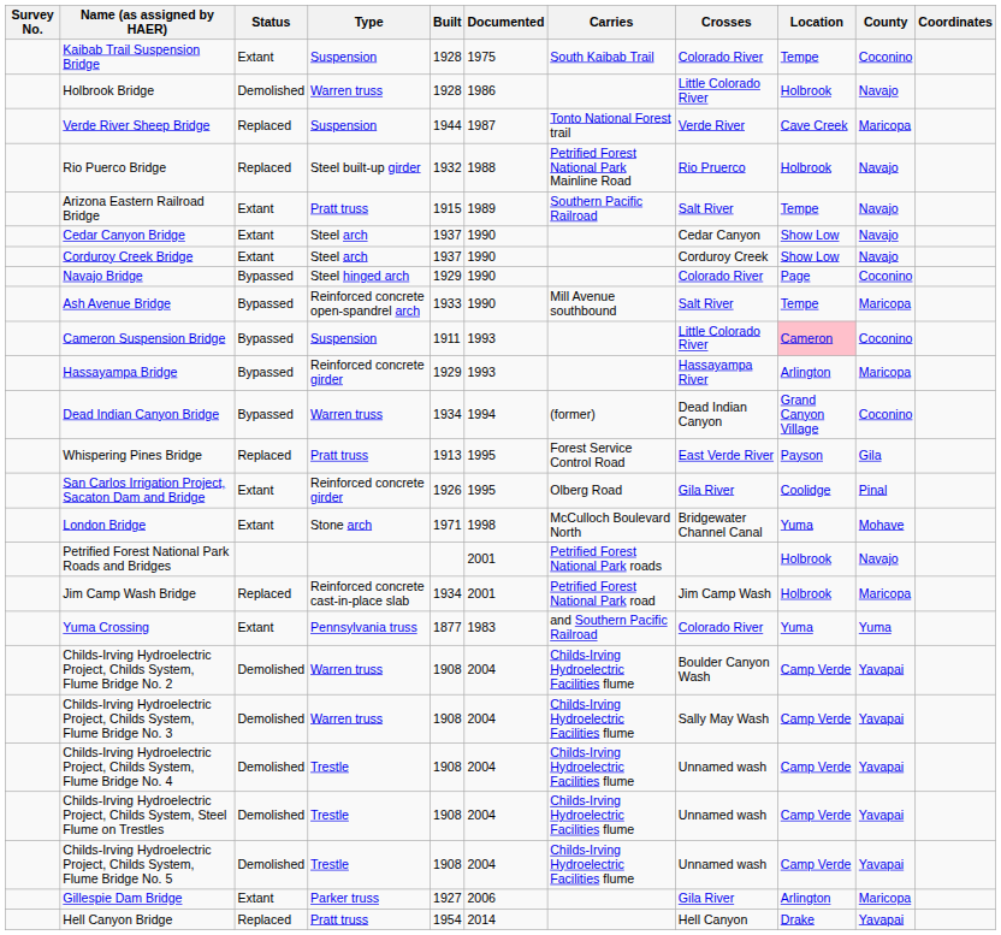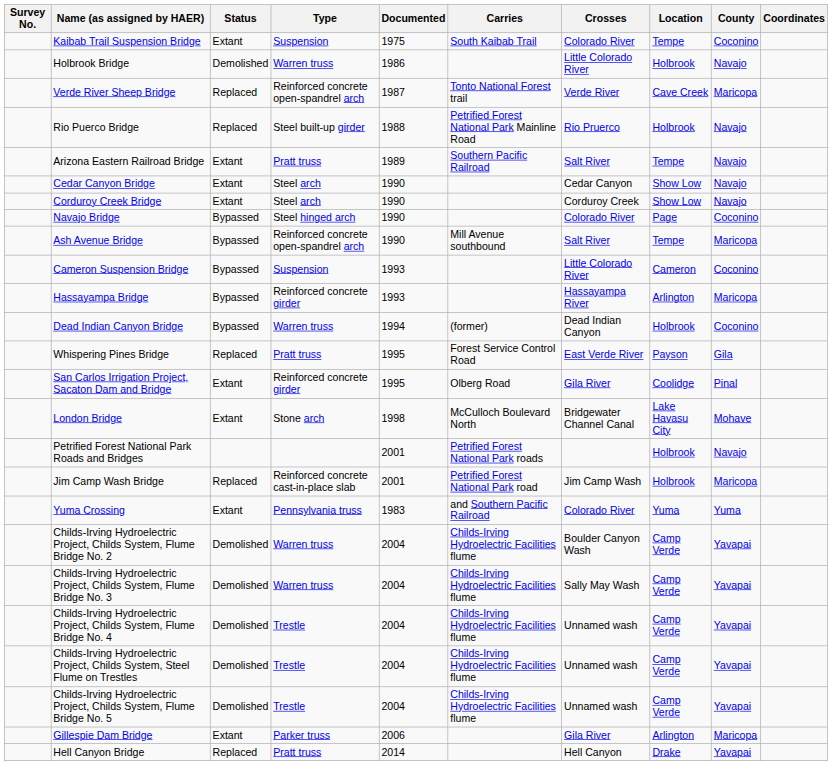- column: Built | 1928 | 1928 | 1944 | 1932 | 1915 | 1937 | 1937 | 1929 | 1933 | 1911 | 1929 | 1934 | 1913 | 1926 | 1971 | 1934 | 1877 | 1908 | 1908 | 1908 | 1908 | 1908 | 1927 | 1954
Verde River Sheep Bridge | Type: Suspension -> Reinforced concrete open-spandrel arch
Cameron Suspension Bridge | Location: pink background -> no background
Dead Indian Canyon Bridge | Location: Grand Canyon Village -> Holbrook
London Bridge | Location: Yuma -> Lake Havasu City
